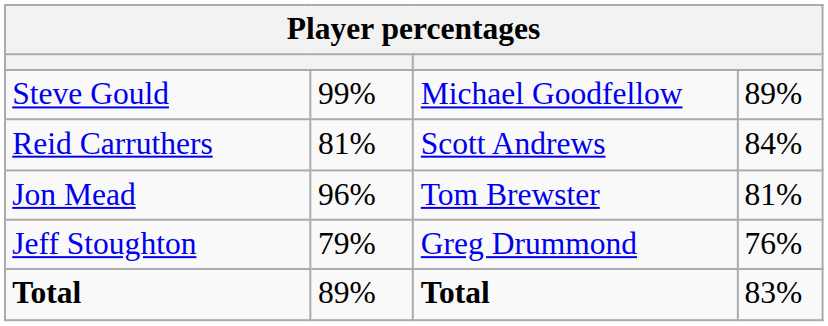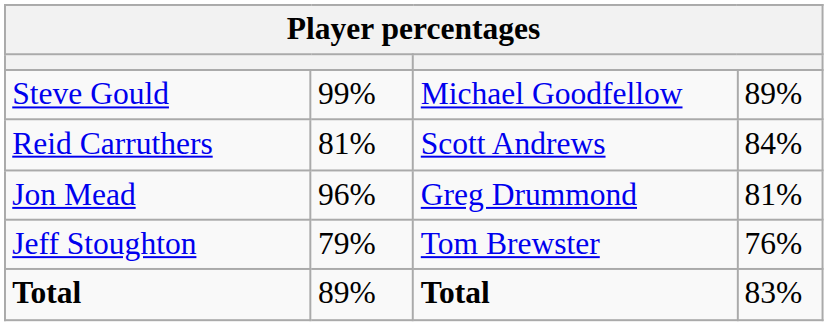Jon Mead | column 3: Tom Brewster -> Greg Drummond
Jeff Stoughton | column 3: Greg Drummond -> Tom Brewster
